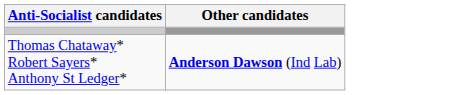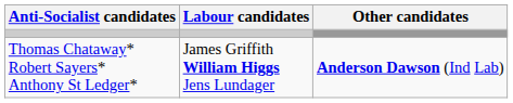+ column: Labour candidates | James Griffith William Higgs Jens Lundager
